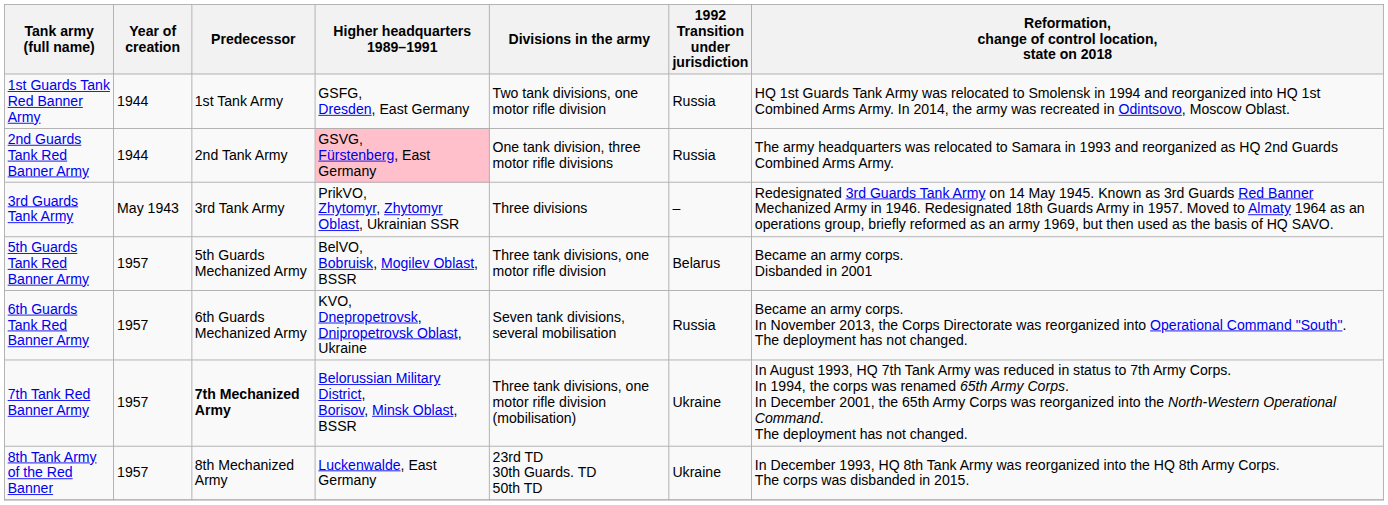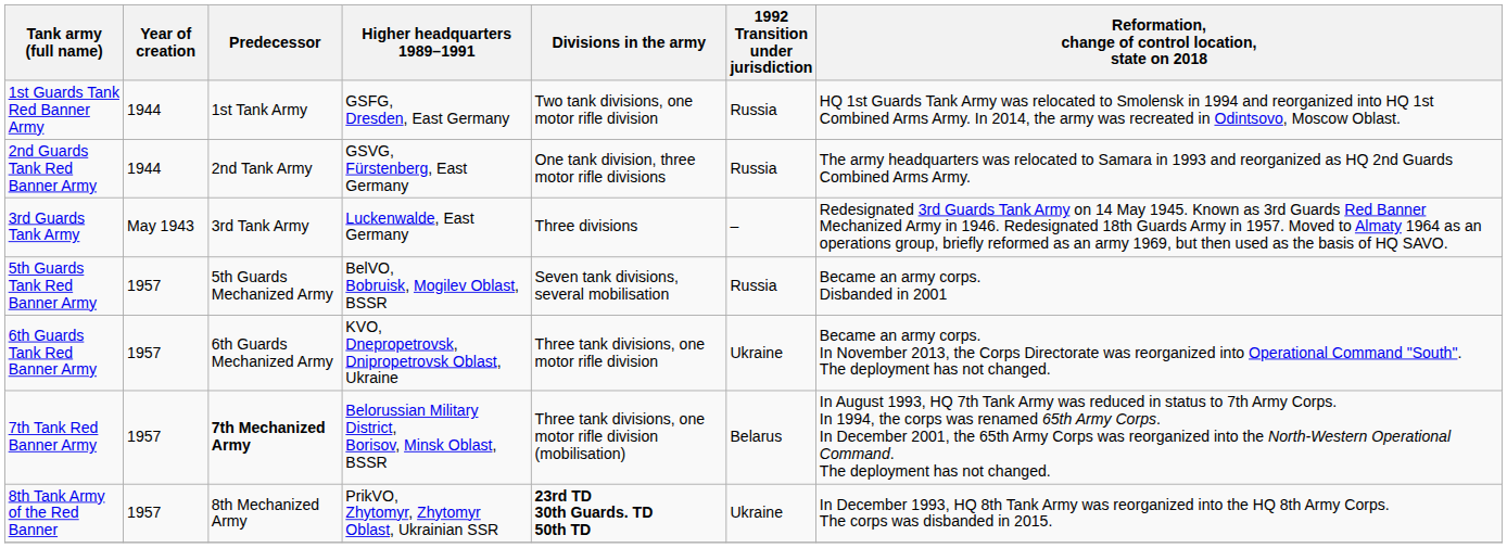2nd Guards Tank Red Banner Army | Higher headquarters 1989–1991: pink background -> no background
3rd Guards Tank Army | Higher headquarters 1989–1991: PrikVO, Zhytomyr, Zhytomyr Oblast, Ukrainian SSR -> Luckenwalde, East Germany
5th Guards Tank Red Banner Army | Divisions in the army: Three tank divisions, one motor rifle division -> Seven tank divisions, several mobilisation
5th Guards Tank Red Banner Army | 1992 Transition under jurisdiction: Belarus -> Russia
6th Guards Tank Red Banner Army | Divisions in the army: Seven tank divisions, several mobilisation -> Three tank divisions, one motor rifle division
6th Guards Tank Red Banner Army | 1992 Transition under jurisdiction: Russia -> Ukraine
7th Tank Red Banner Army | 1992 Transition under jurisdiction: Ukraine -> Belarus
8th Tank Army of the Red Banner | Higher headquarters 1989–1991: Luckenwalde, East Germany -> PrikVO, Zhytomyr, Zhytomyr Oblast, Ukrainian SSR
8th Tank Army of the Red Banner | Divisions in the army: normal -> bold
